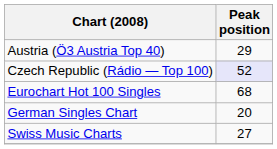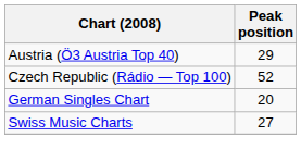Czech Republic (Rádio — Top 100) | Peak position: lavender background -> no background
- row: Eurochart Hot 100 Singles | 68
